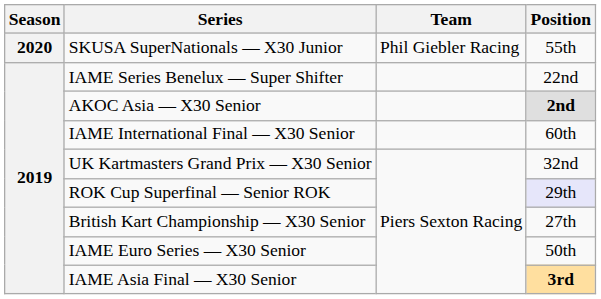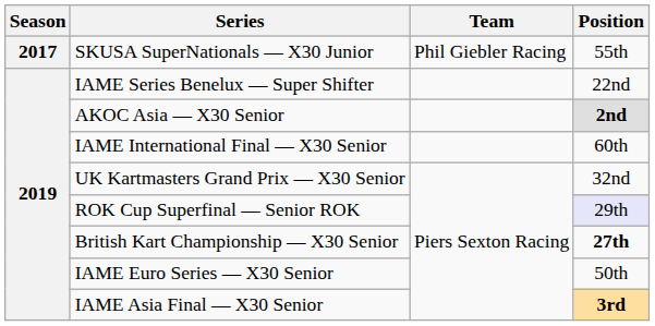SKUSA SuperNationals — X30 Junior | Season: 2020 -> 2017
British Kart Championship — X30 Senior | Position: normal -> bold
